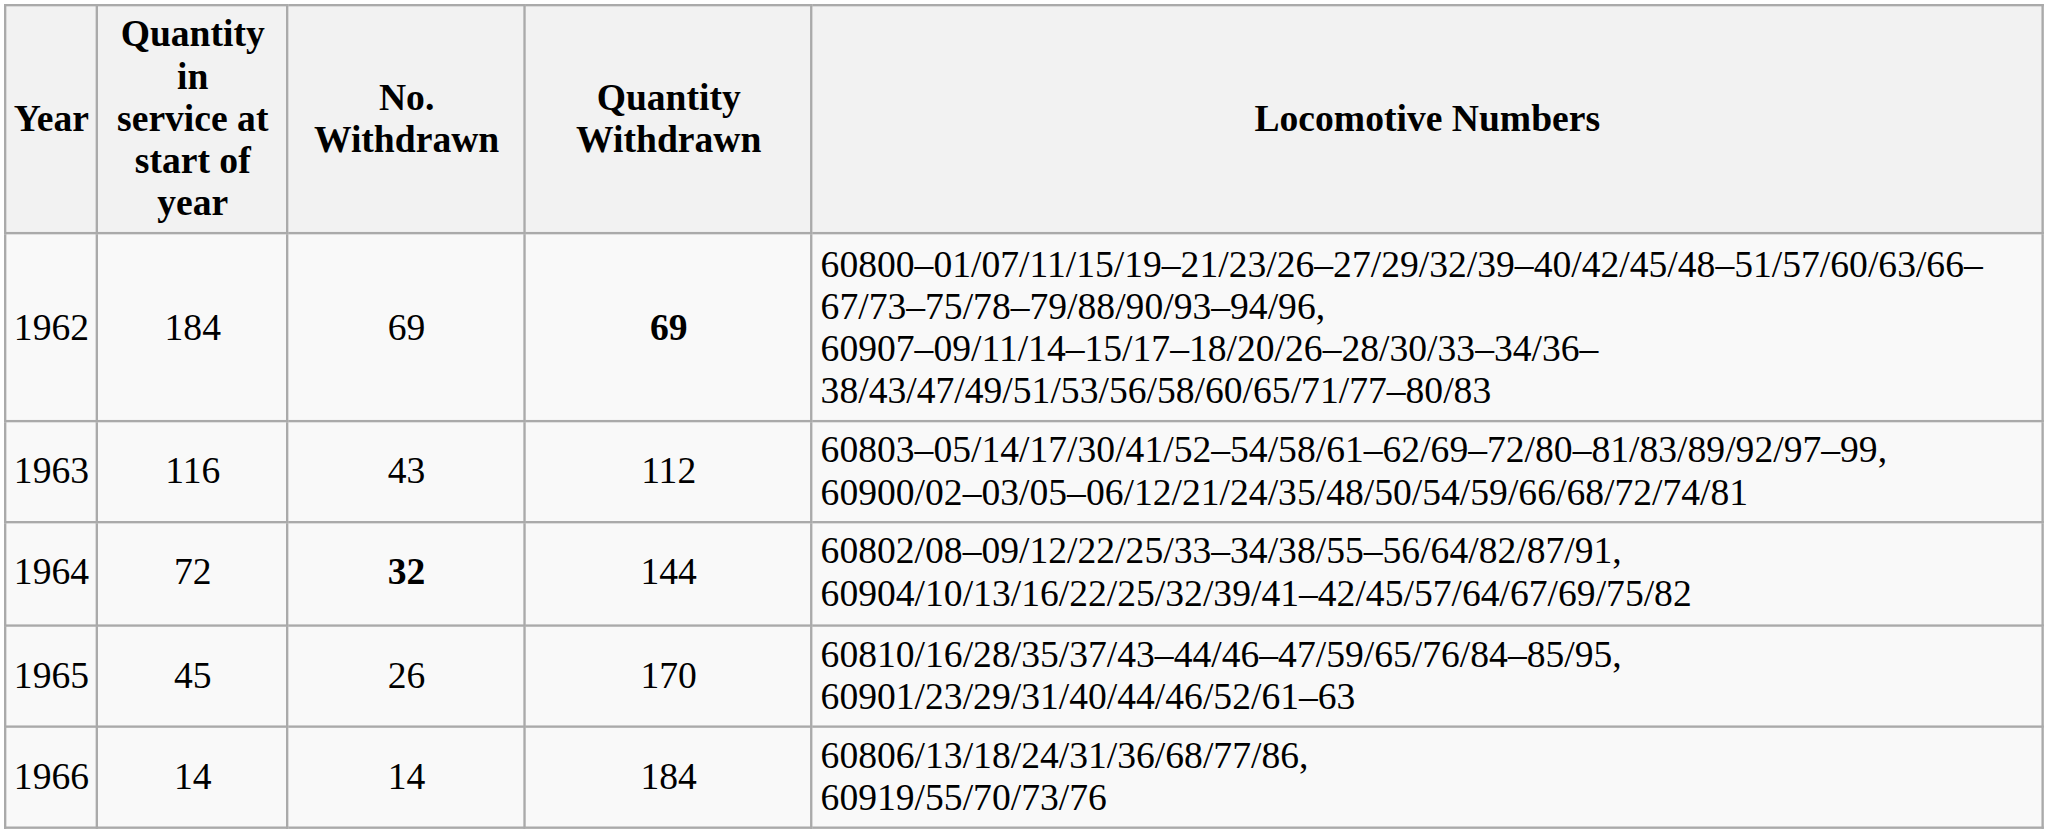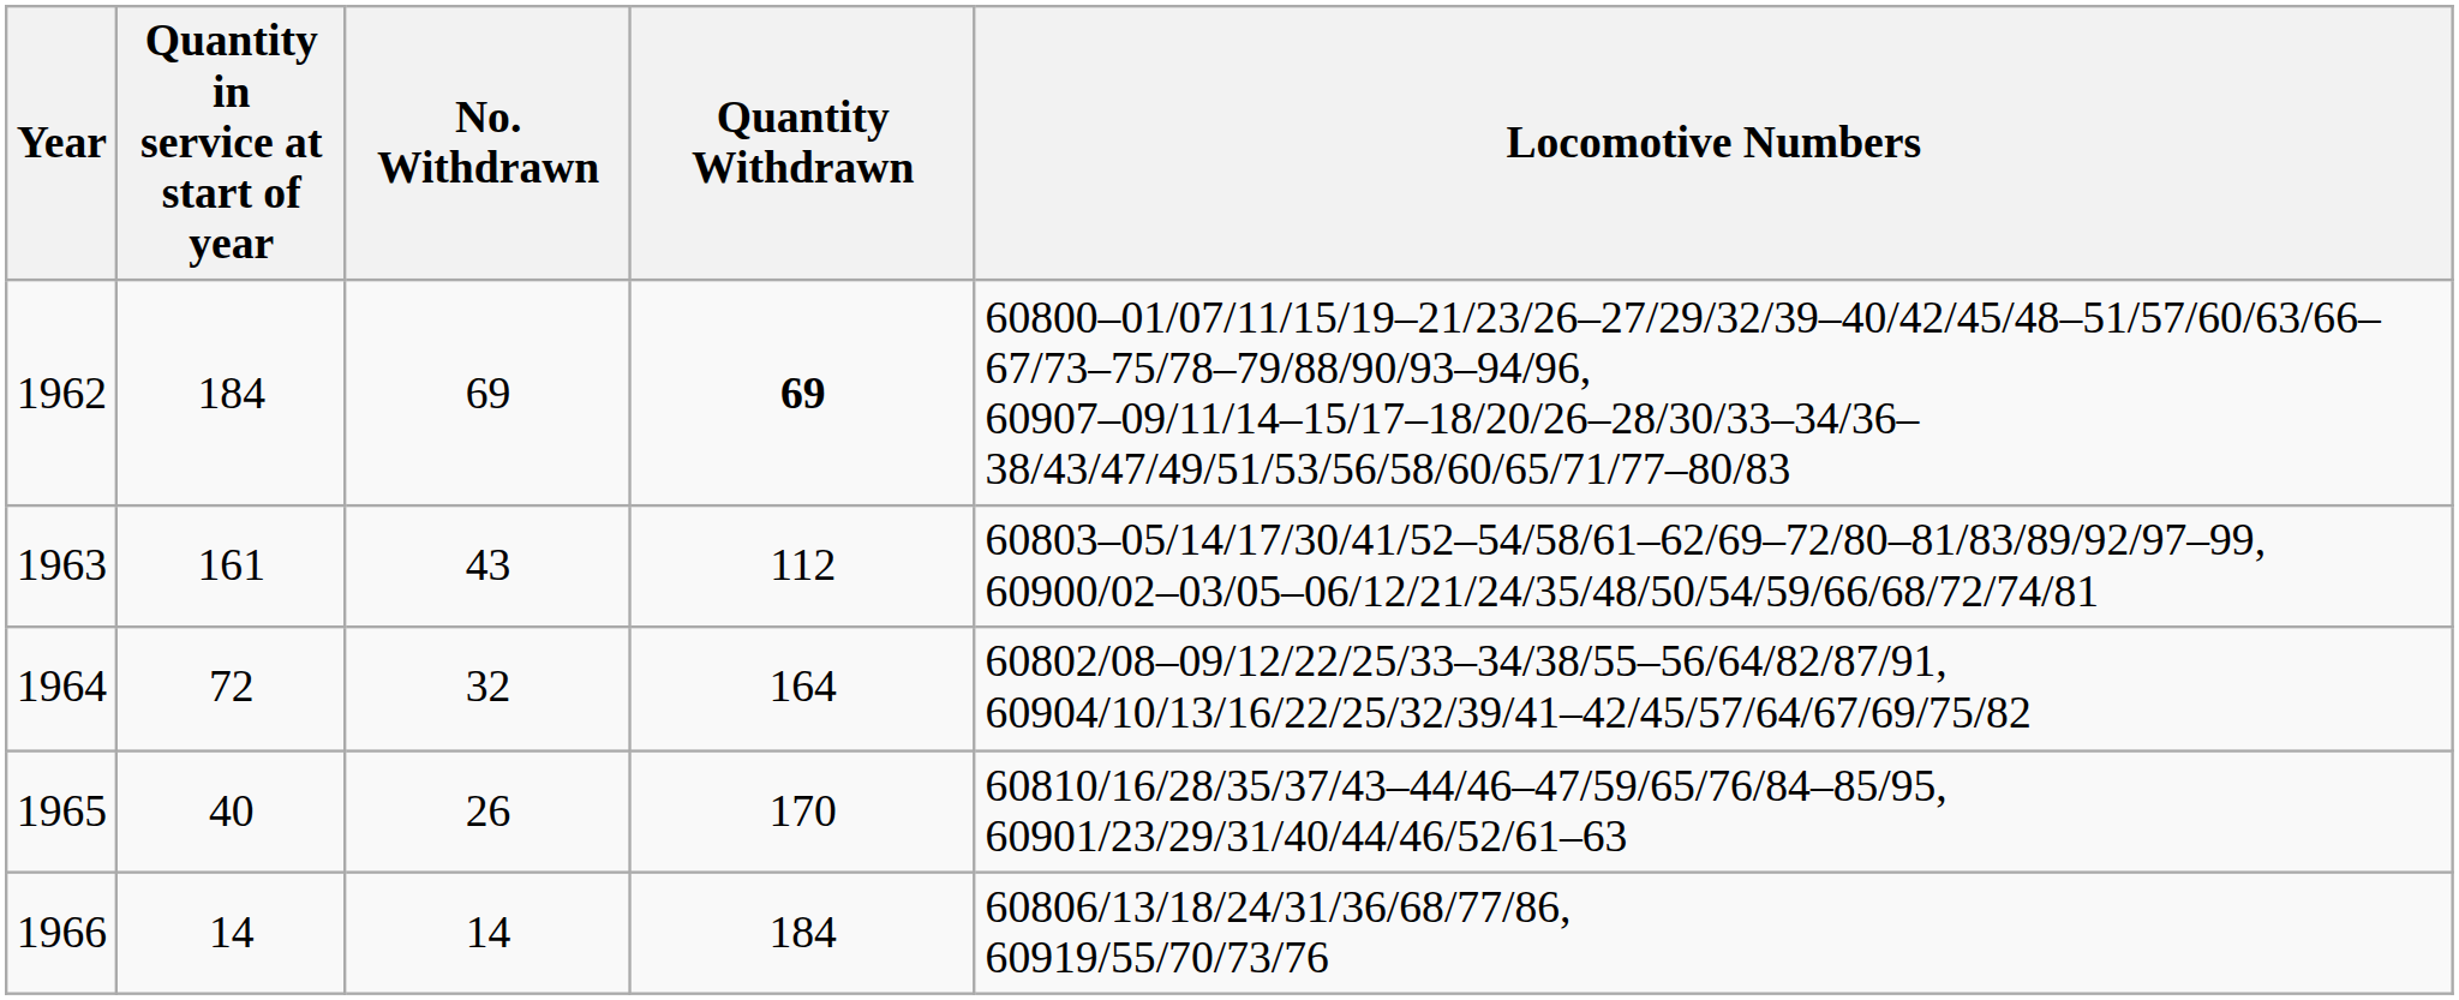1963 | Quantity in service at start of year: 116 -> 161
1964 | No. Withdrawn: bold -> normal
1964 | Quantity Withdrawn: 144 -> 164
1965 | Quantity in service at start of year: 45 -> 40
